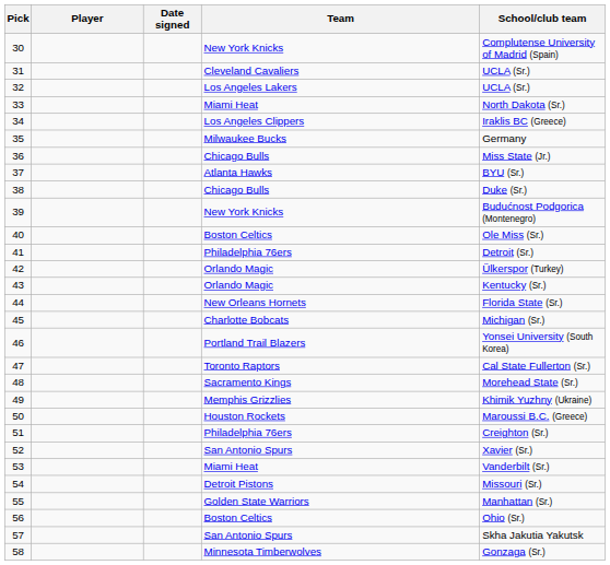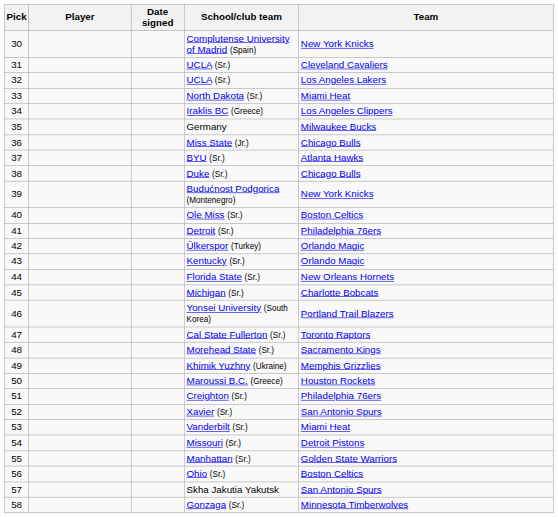columns swapped: Team <-> School/club team
